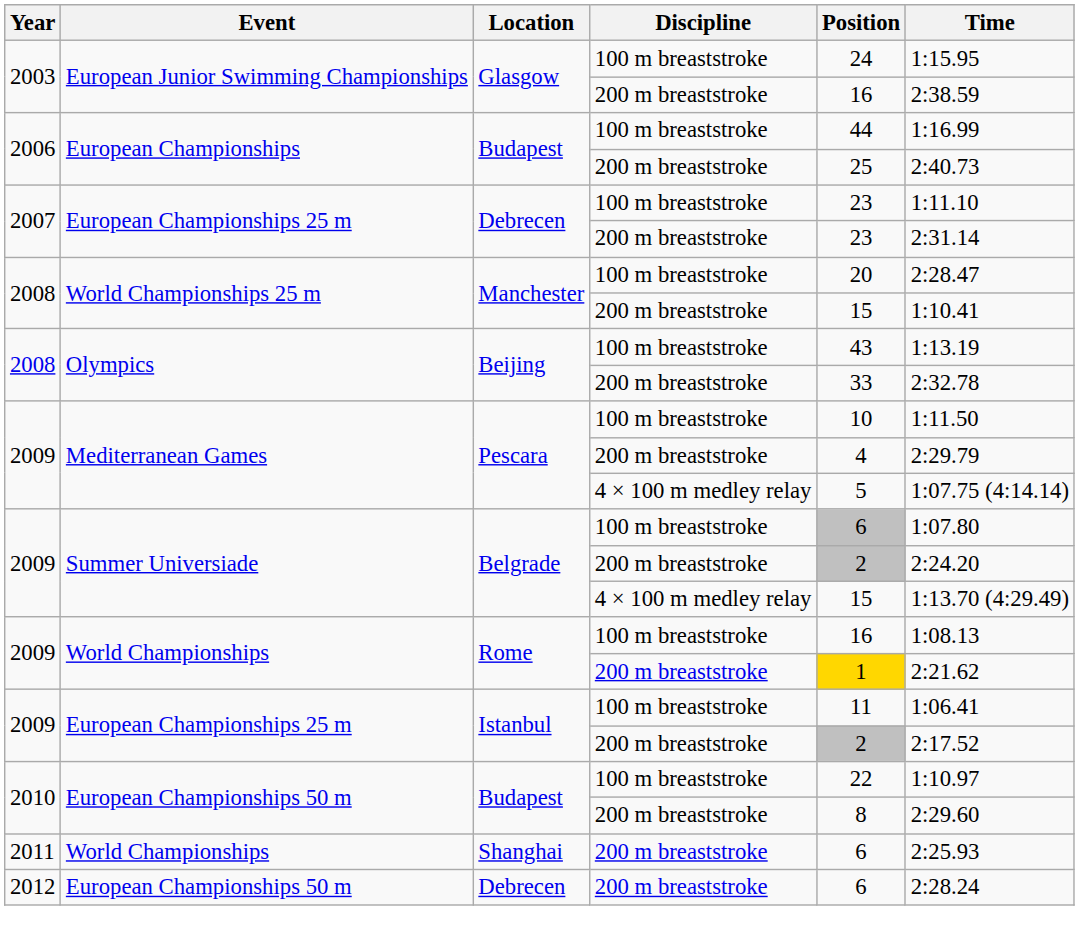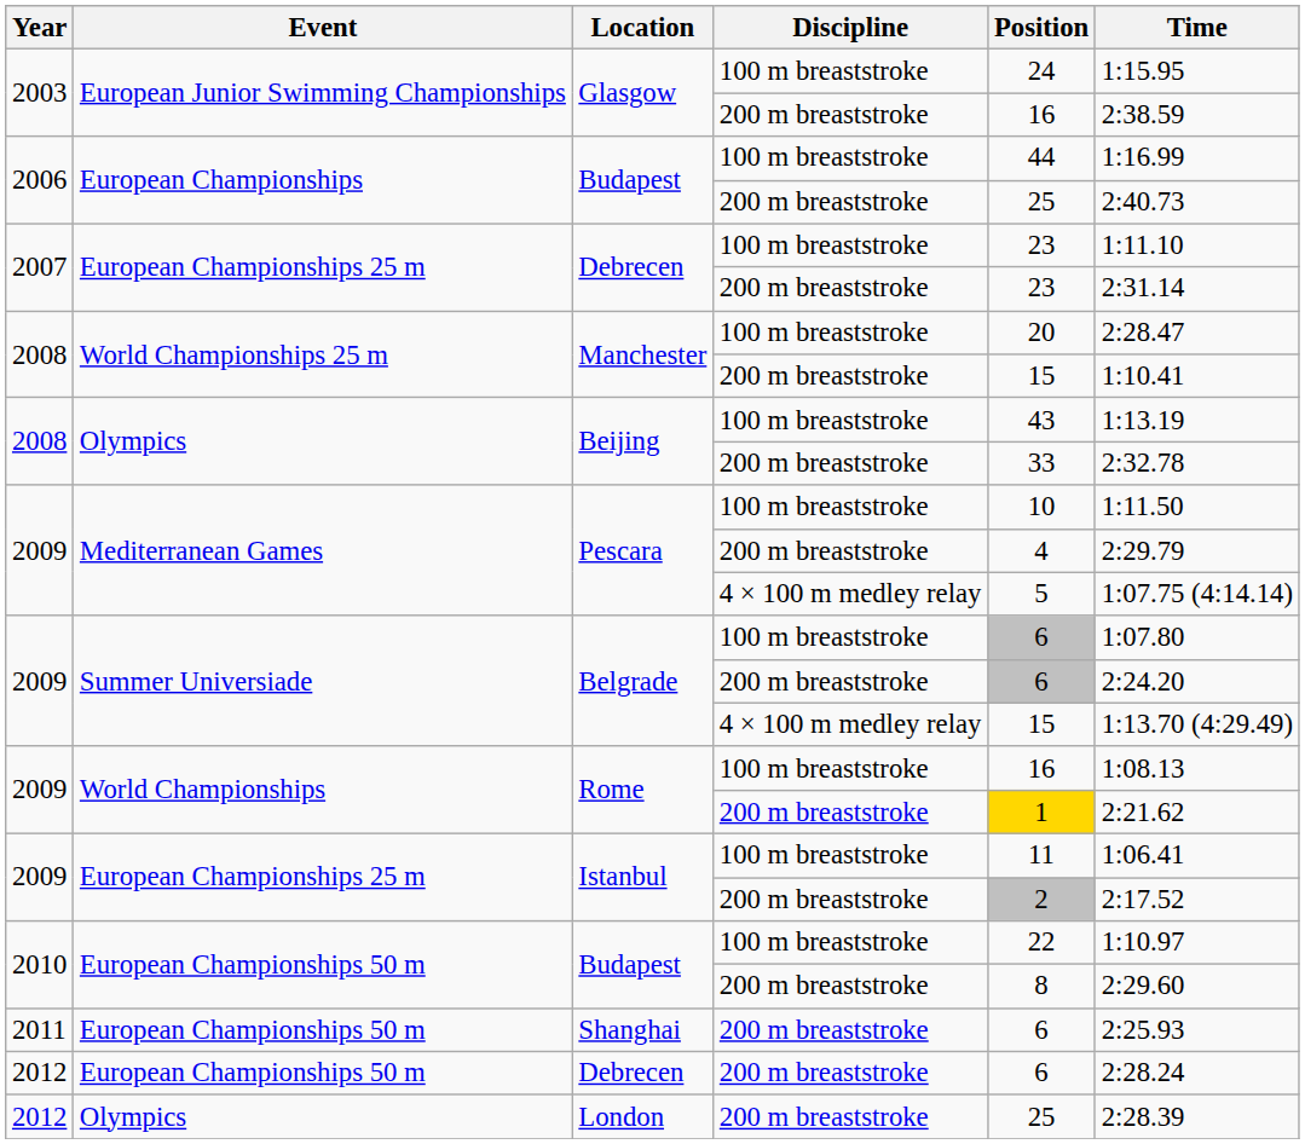Belgrade / 200 m breaststroke | Position: 2 -> 6
Shanghai | Event: World Championships -> European Championships 50 m
+ row: 2012 | Olympics | London | 200 m breaststroke | 25 | 2:28.39
